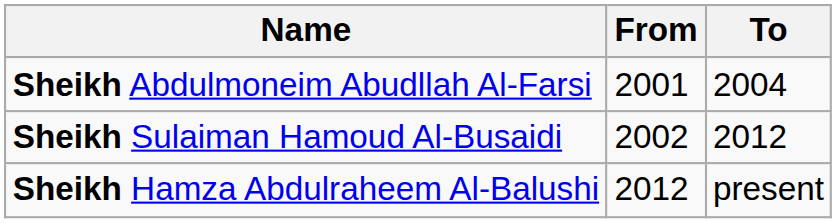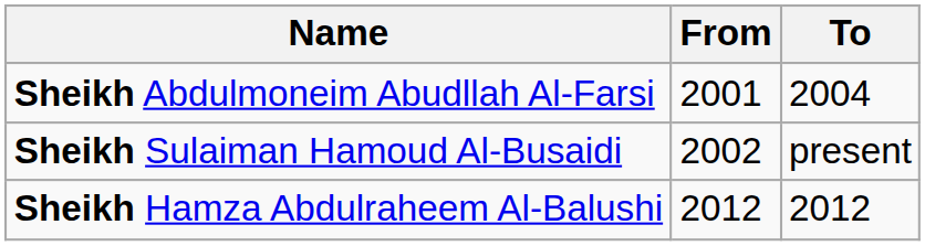Sheikh Sulaiman Hamoud Al-Busaidi | To: 2012 -> present
Sheikh Hamza Abdulraheem Al-Balushi | To: present -> 2012
